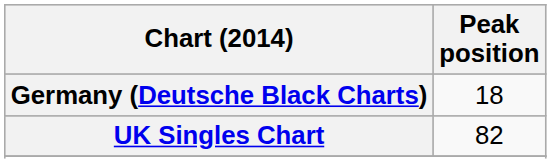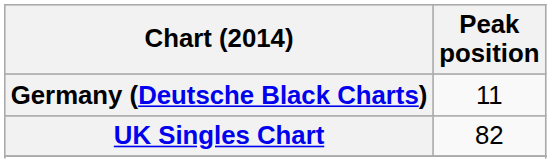Germany (Deutsche Black Charts) | Peak position: 18 -> 11
